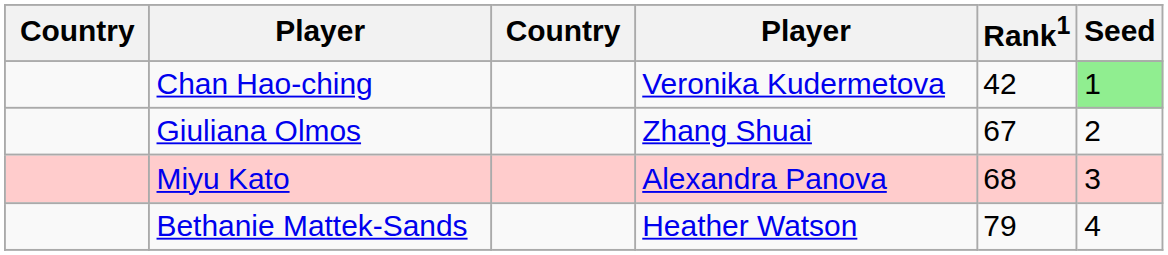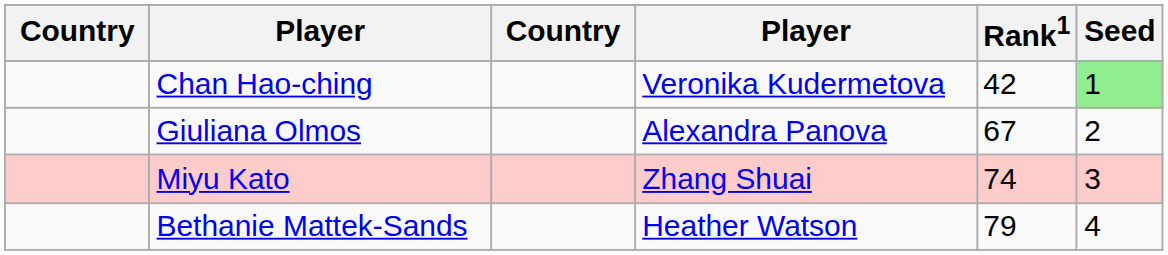Giuliana Olmos | column 4: Zhang Shuai -> Alexandra Panova
Miyu Kato | column 4: Alexandra Panova -> Zhang Shuai
Miyu Kato | Rank1: 68 -> 74
